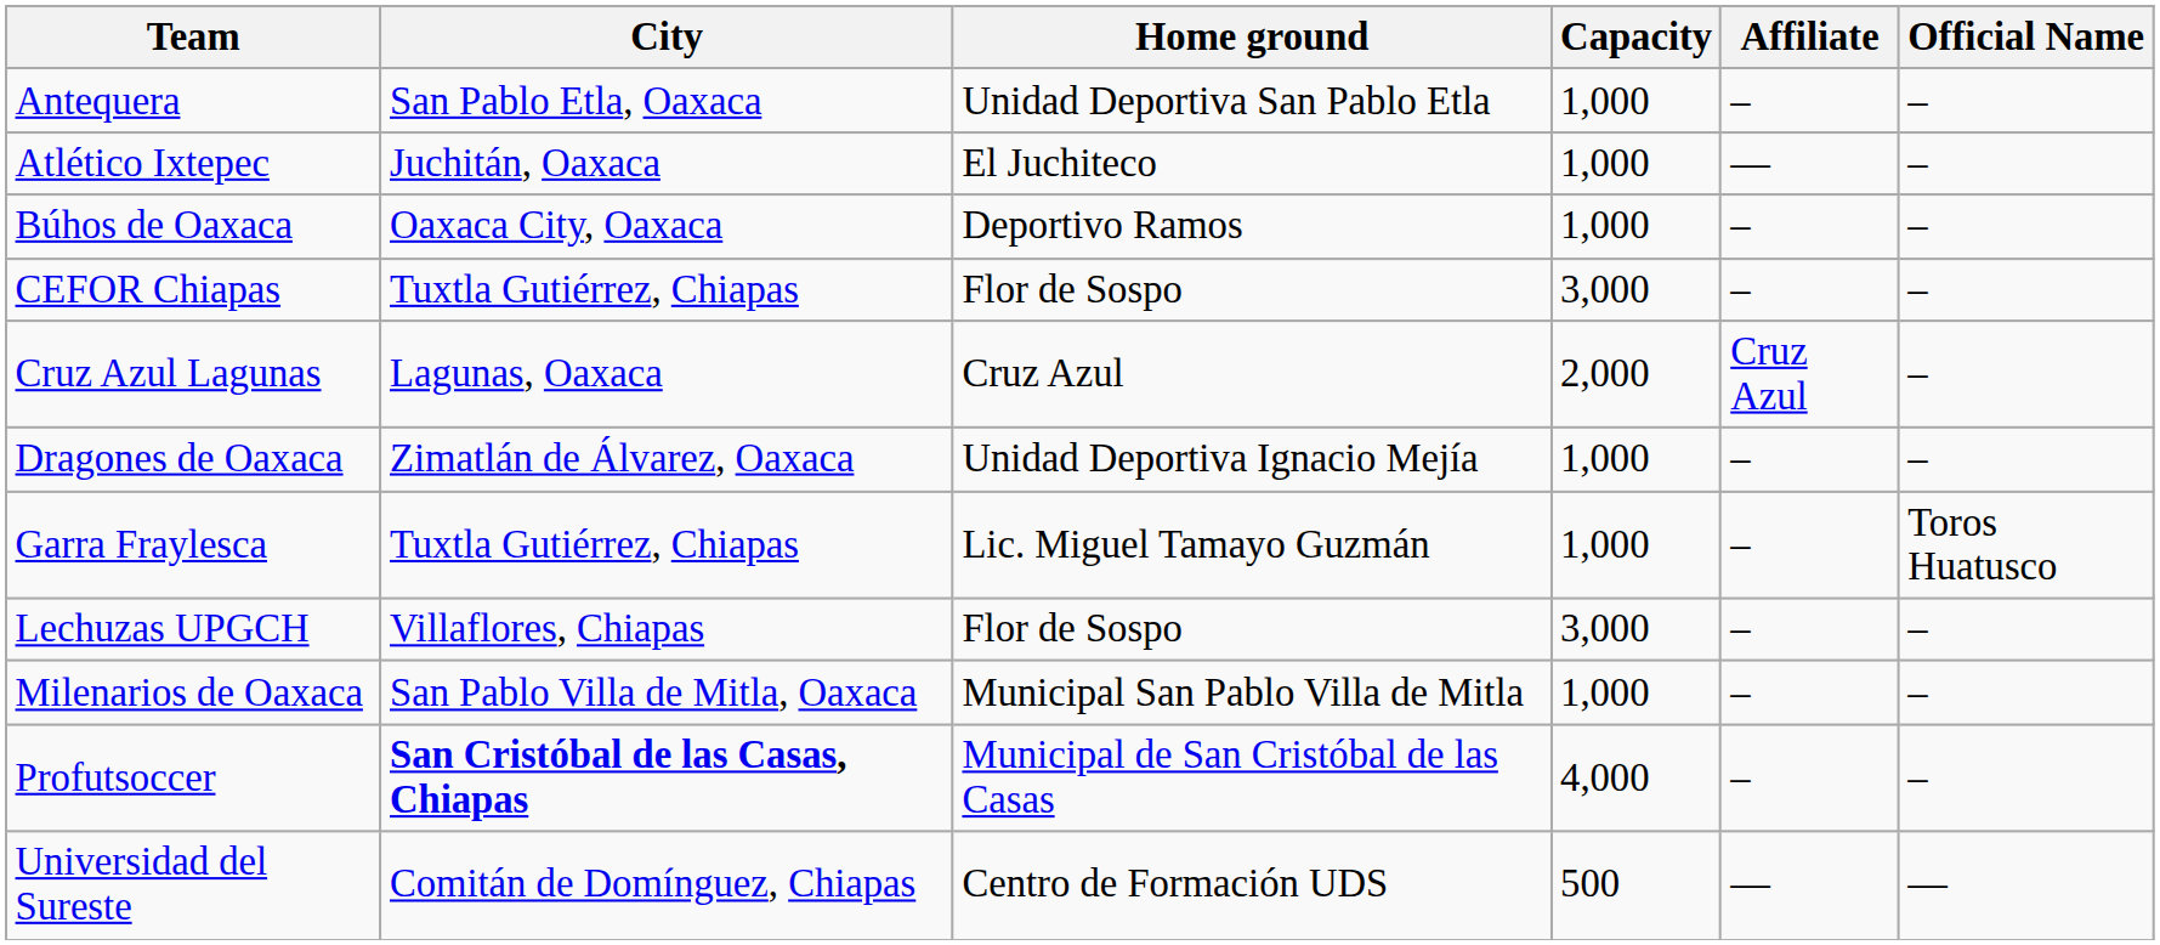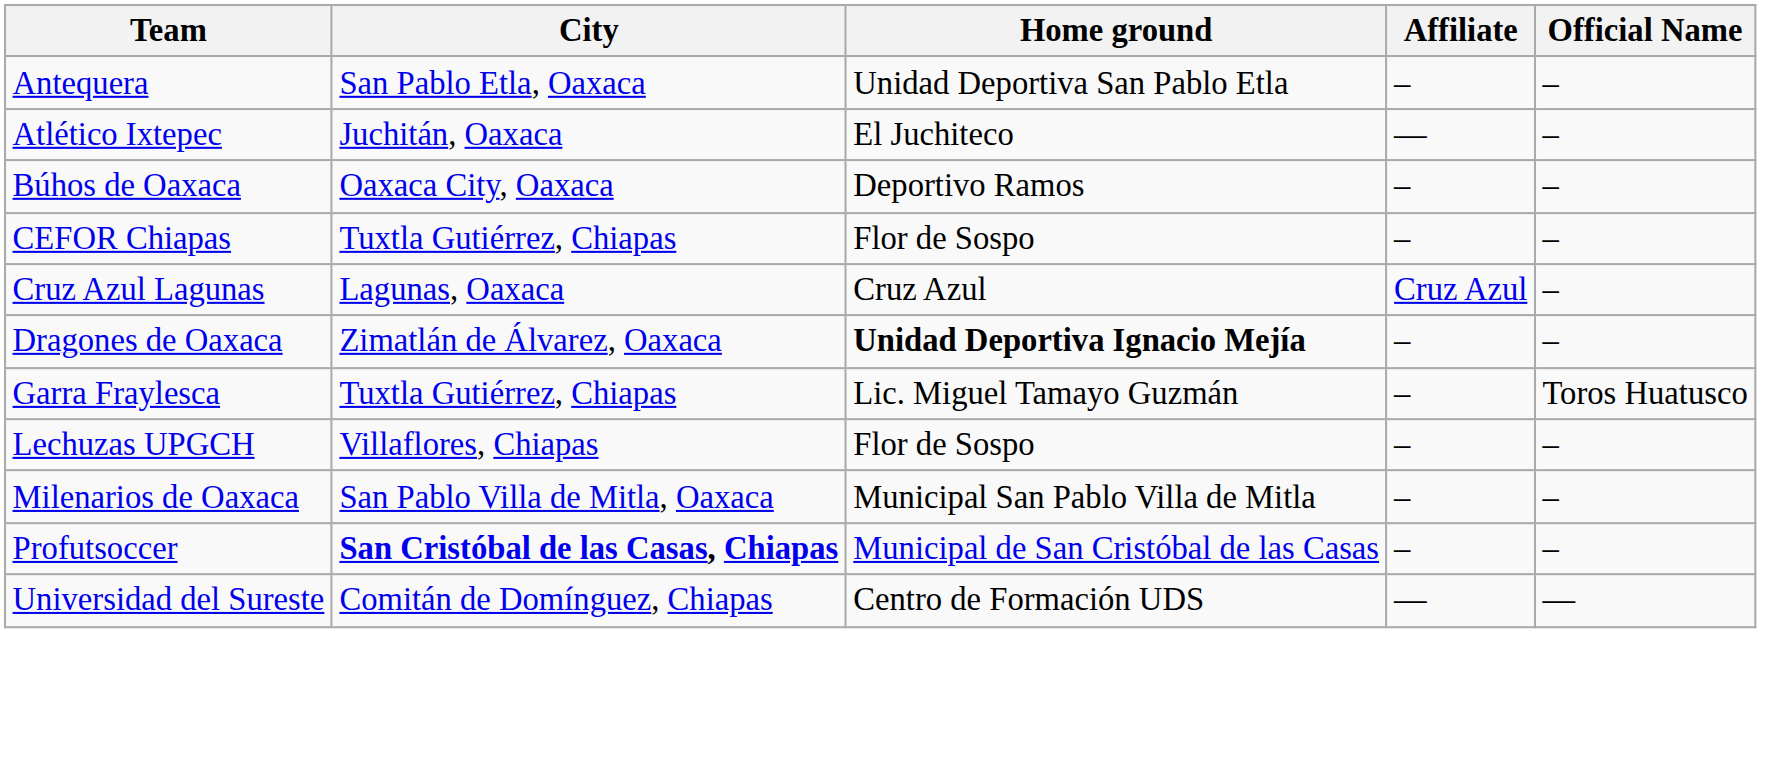- column: Capacity | 1,000 | 1,000 | 1,000 | 3,000 | 2,000 | 1,000 | 1,000 | 3,000 | 1,000 | 4,000 | 500
Dragones de Oaxaca | Home ground: normal -> bold
